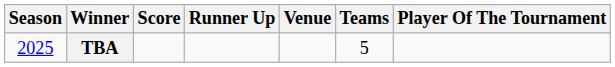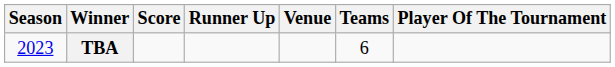TBA | Season: 2025 -> 2023
TBA | Teams: 5 -> 6
